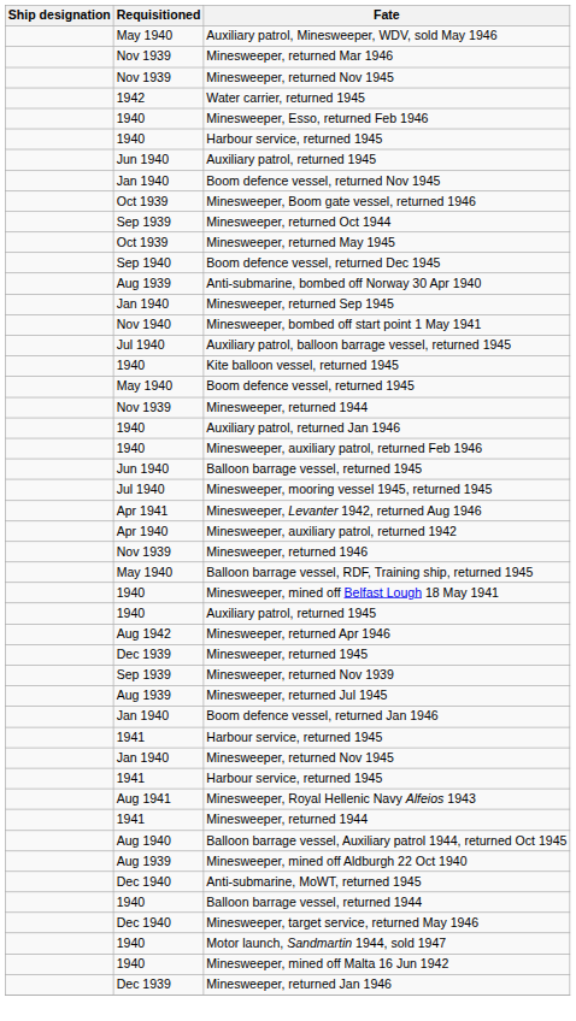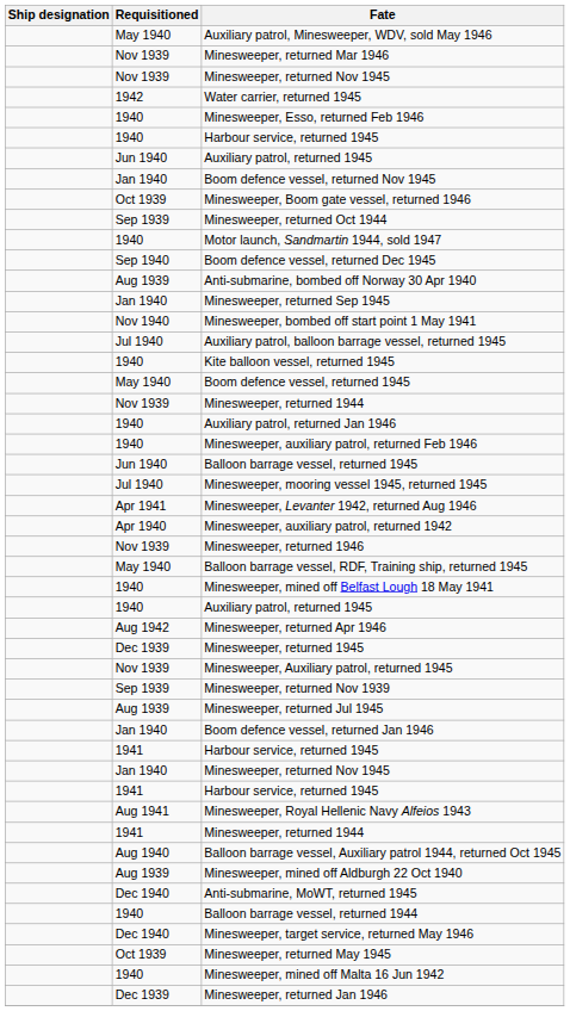rows swapped: Motor launch, Sandmartin 1944, sold 1947 <-> Minesweeper, returned May 1945
+ row: Nov 1939 | Minesweeper, Auxiliary patrol, returned 1945
